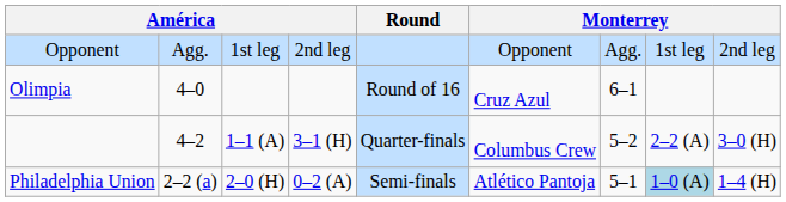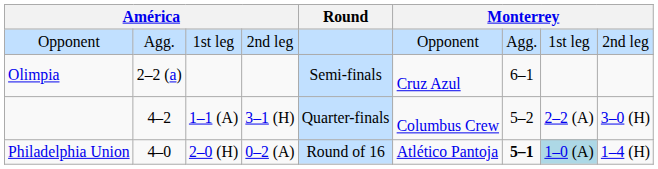Olimpia | column 2: 4–0 -> 2–2 (a)
Olimpia | Round: Round of 16 -> Semi-finals
Philadelphia Union | column 2: 2–2 (a) -> 4–0
Philadelphia Union | Round: Semi-finals -> Round of 16
Philadelphia Union | column 7: normal -> bold
